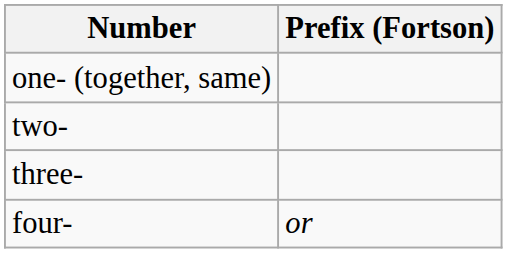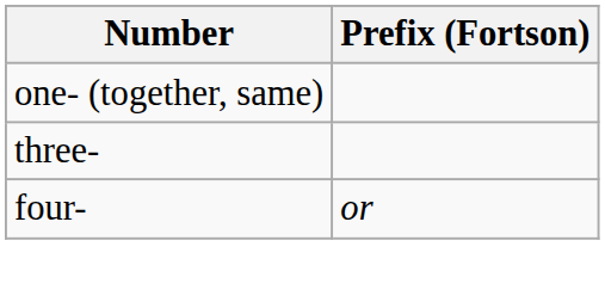- row: two-
